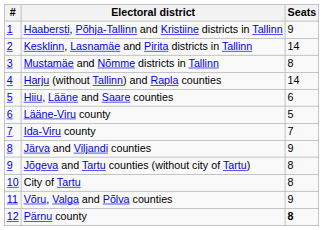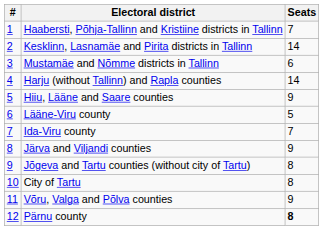Haabersti, Põhja-Tallinn and Kristiine districts in Tallinn | Seats: 9 -> 7
Mustamäe and Nõmme districts in Tallinn | Seats: 8 -> 6
Hiiu, Lääne and Saare counties | Seats: 6 -> 9
